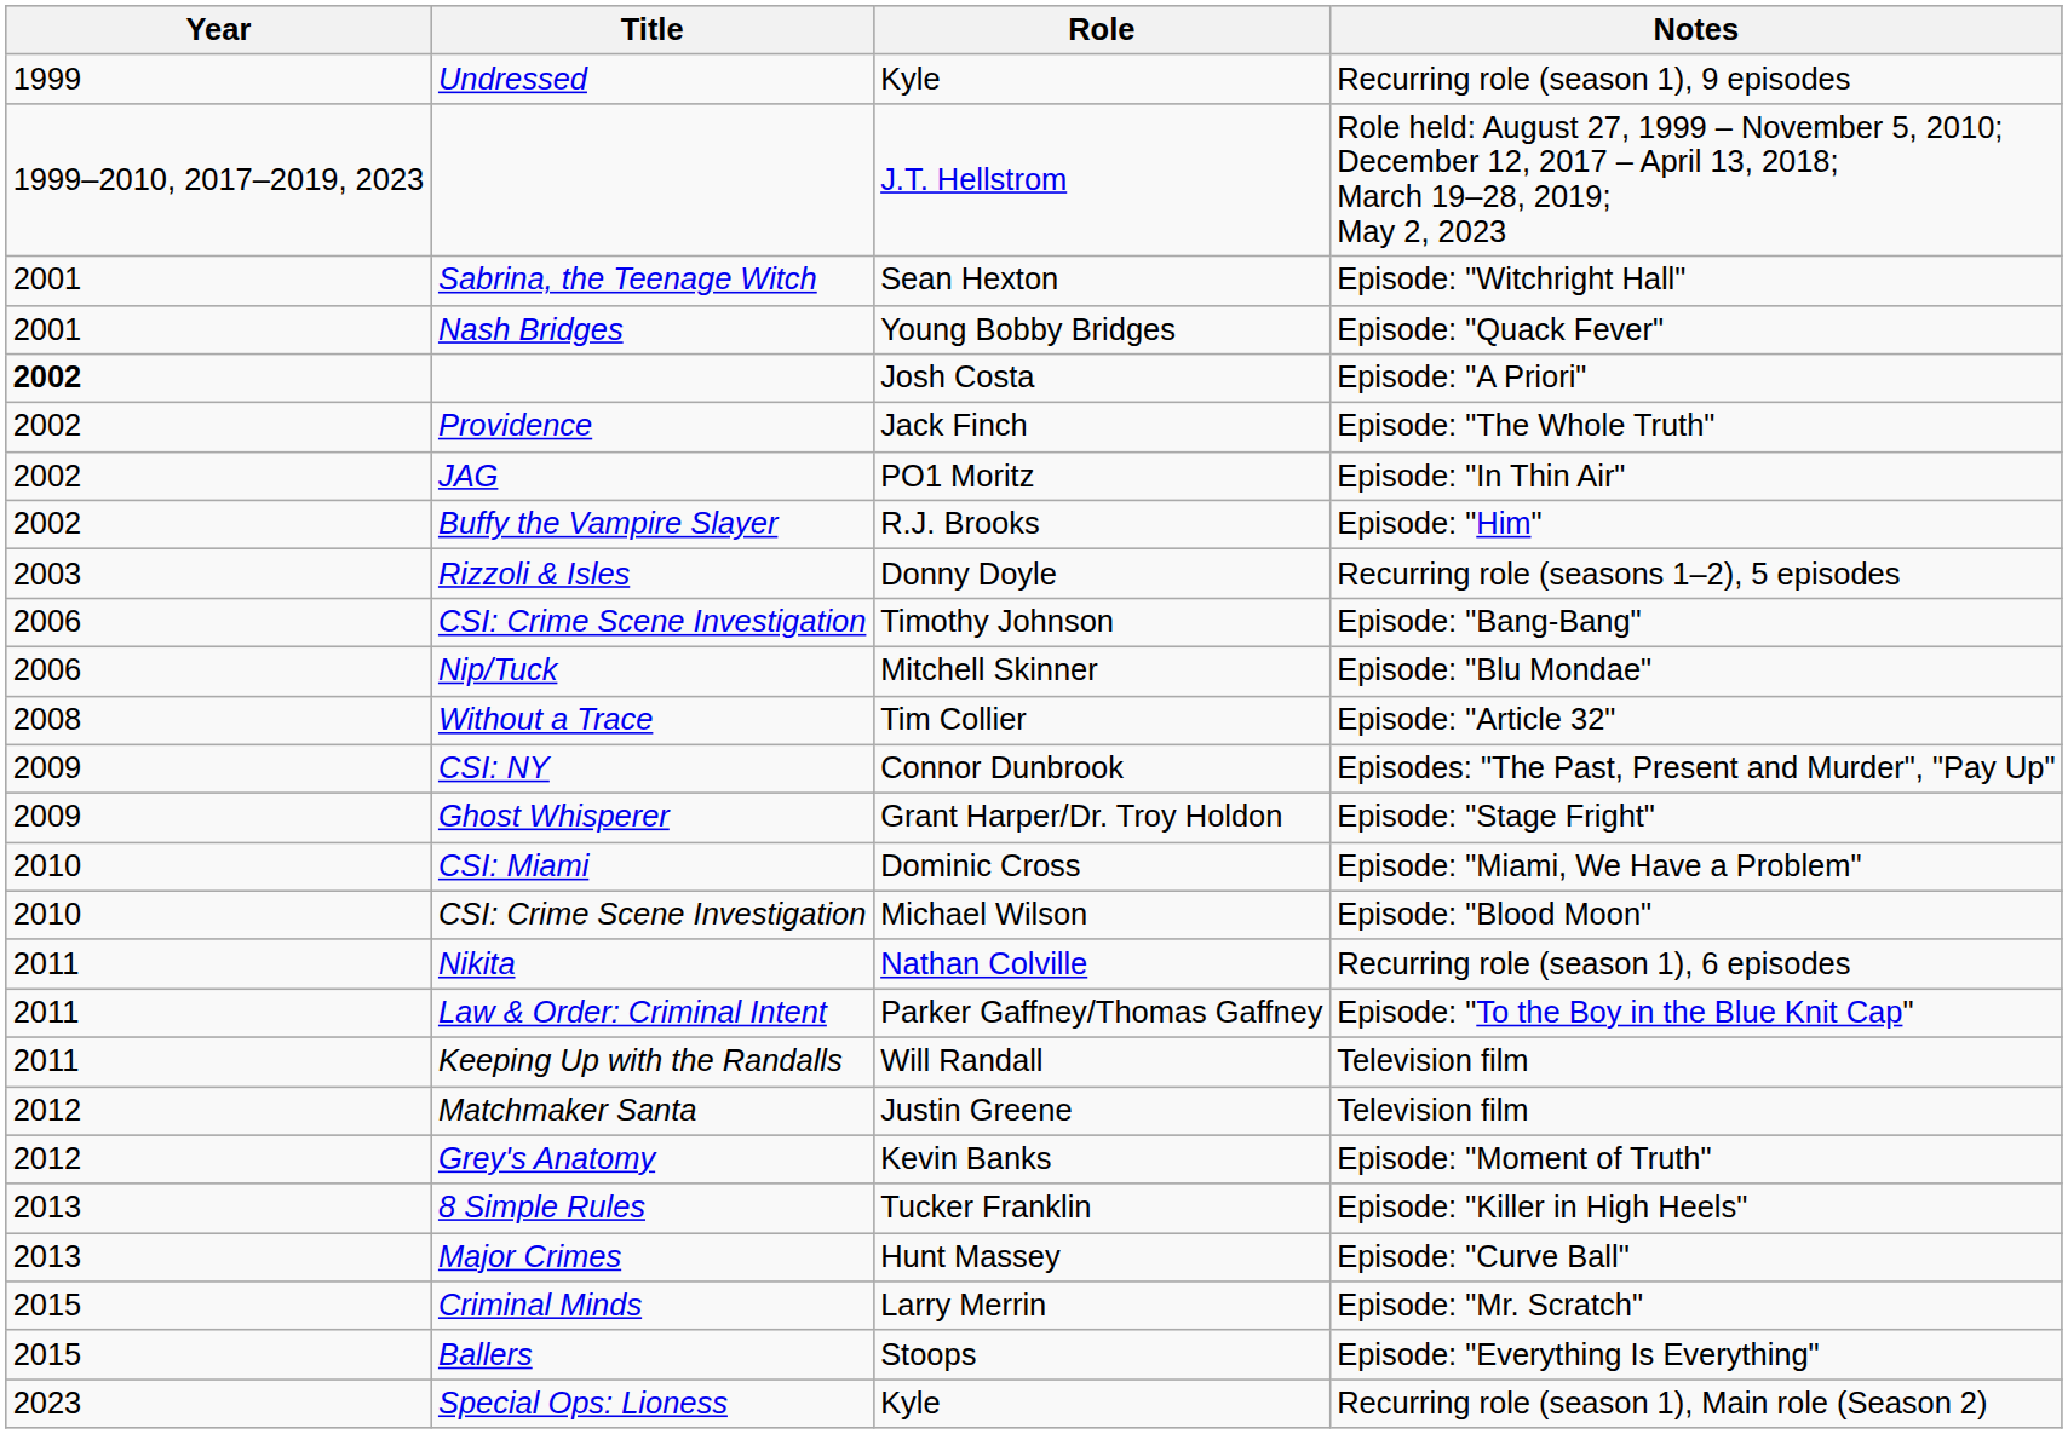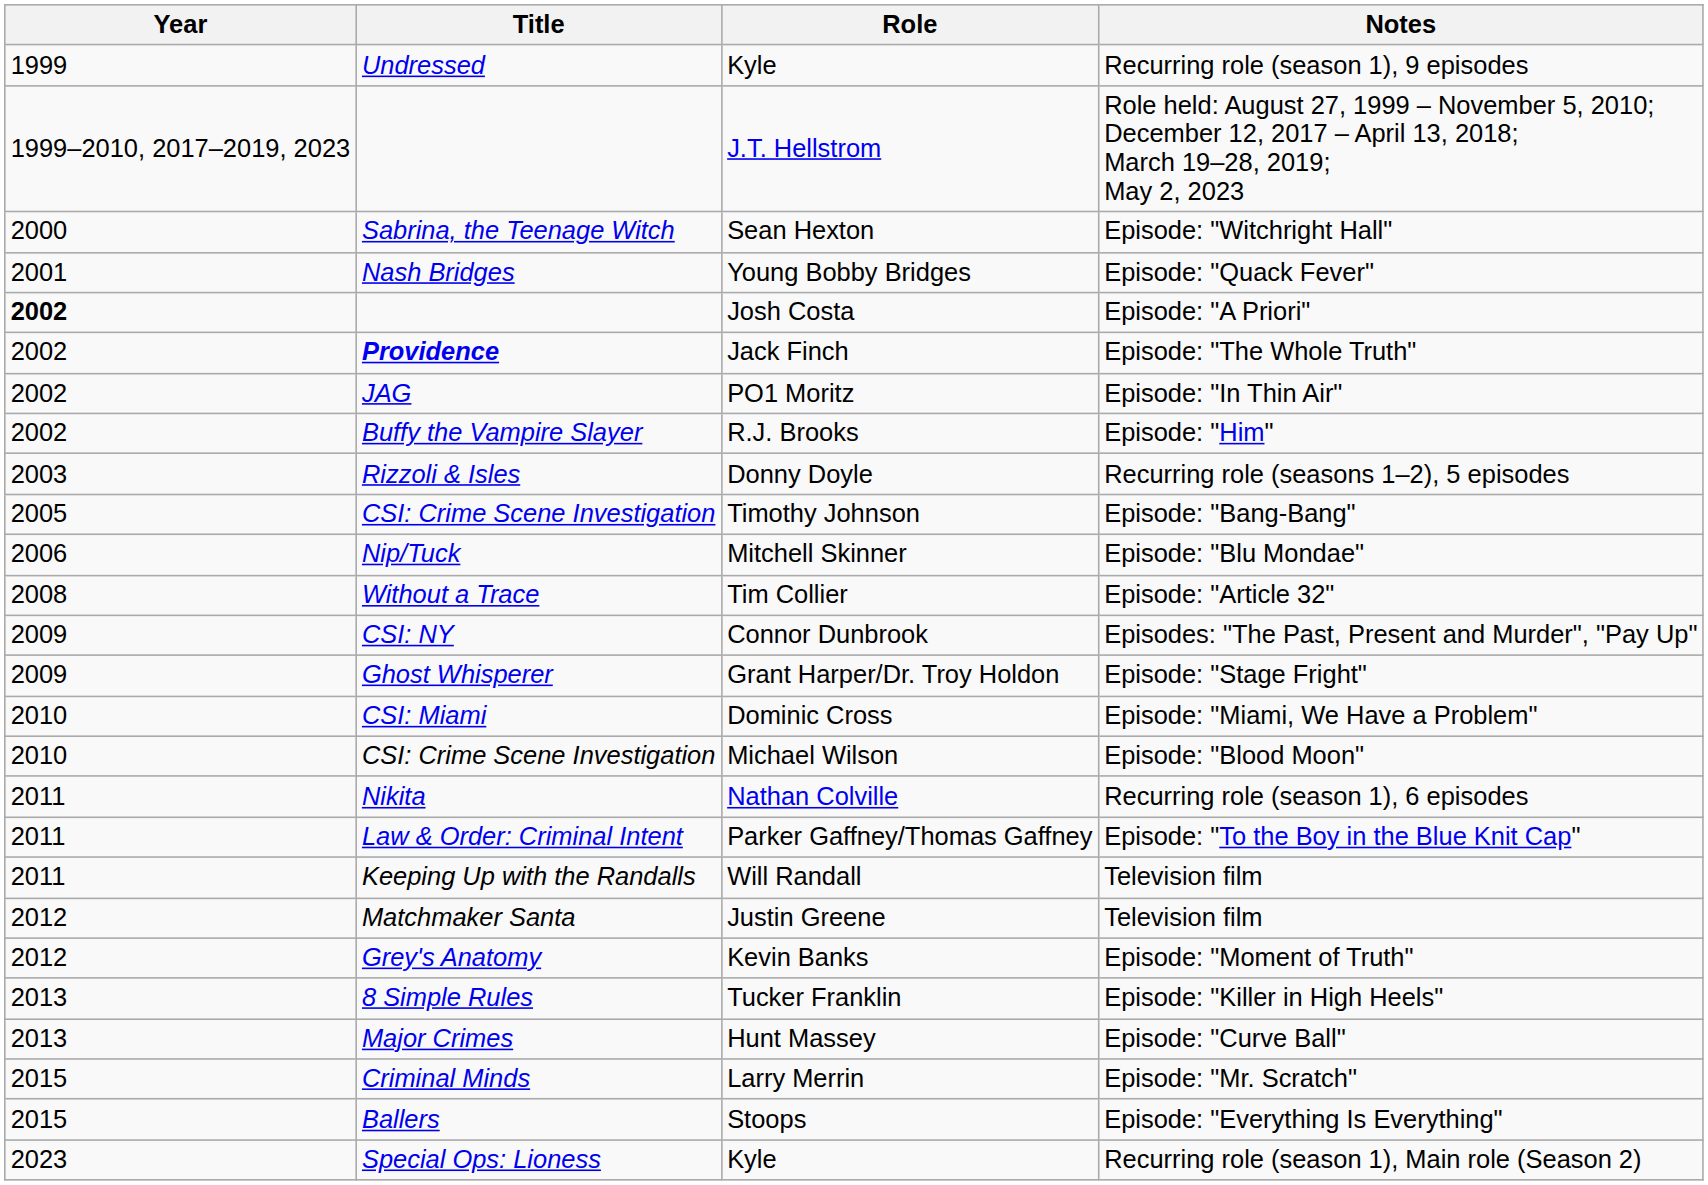Sean Hexton | Year: 2001 -> 2000
Jack Finch | Title: normal -> bold
Timothy Johnson | Year: 2006 -> 2005
